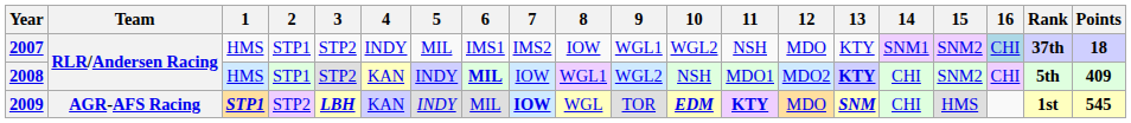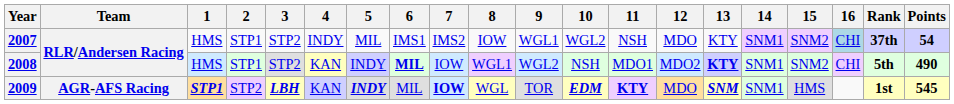2007 | Points: 18 -> 54
2008 | 14: CHI -> SNM1
2008 | Points: 409 -> 490
2009 | 5: normal -> bold
2009 | 14: CHI -> SNM1
